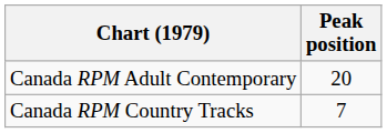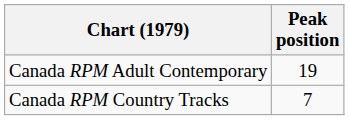Canada RPM Adult Contemporary | Peak position: 20 -> 19
